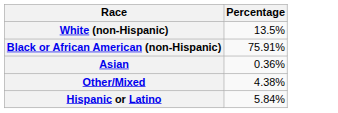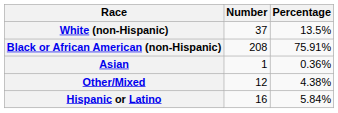+ column: Number | 37 | 208 | 1 | 12 | 16
